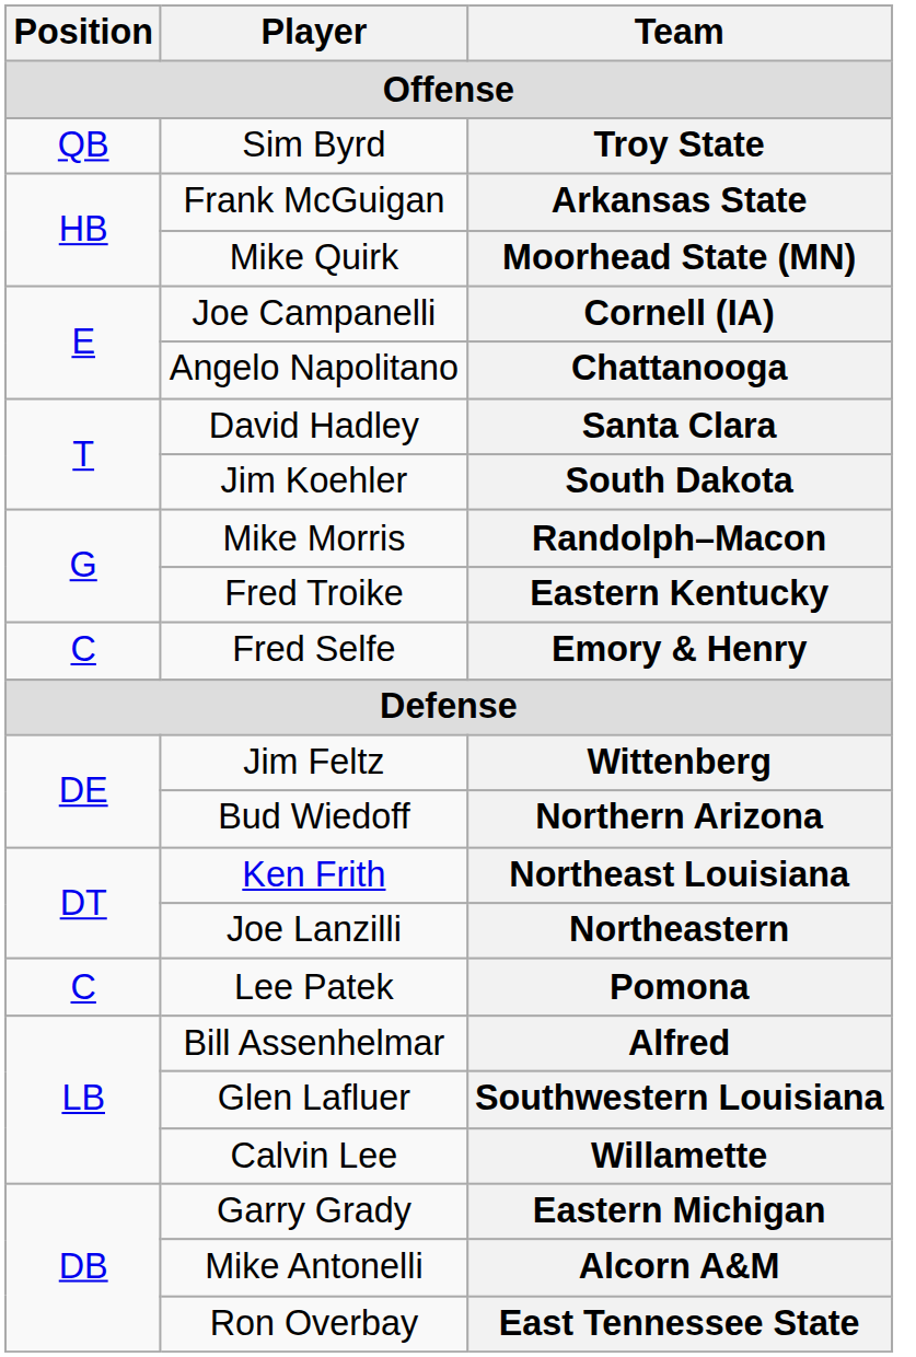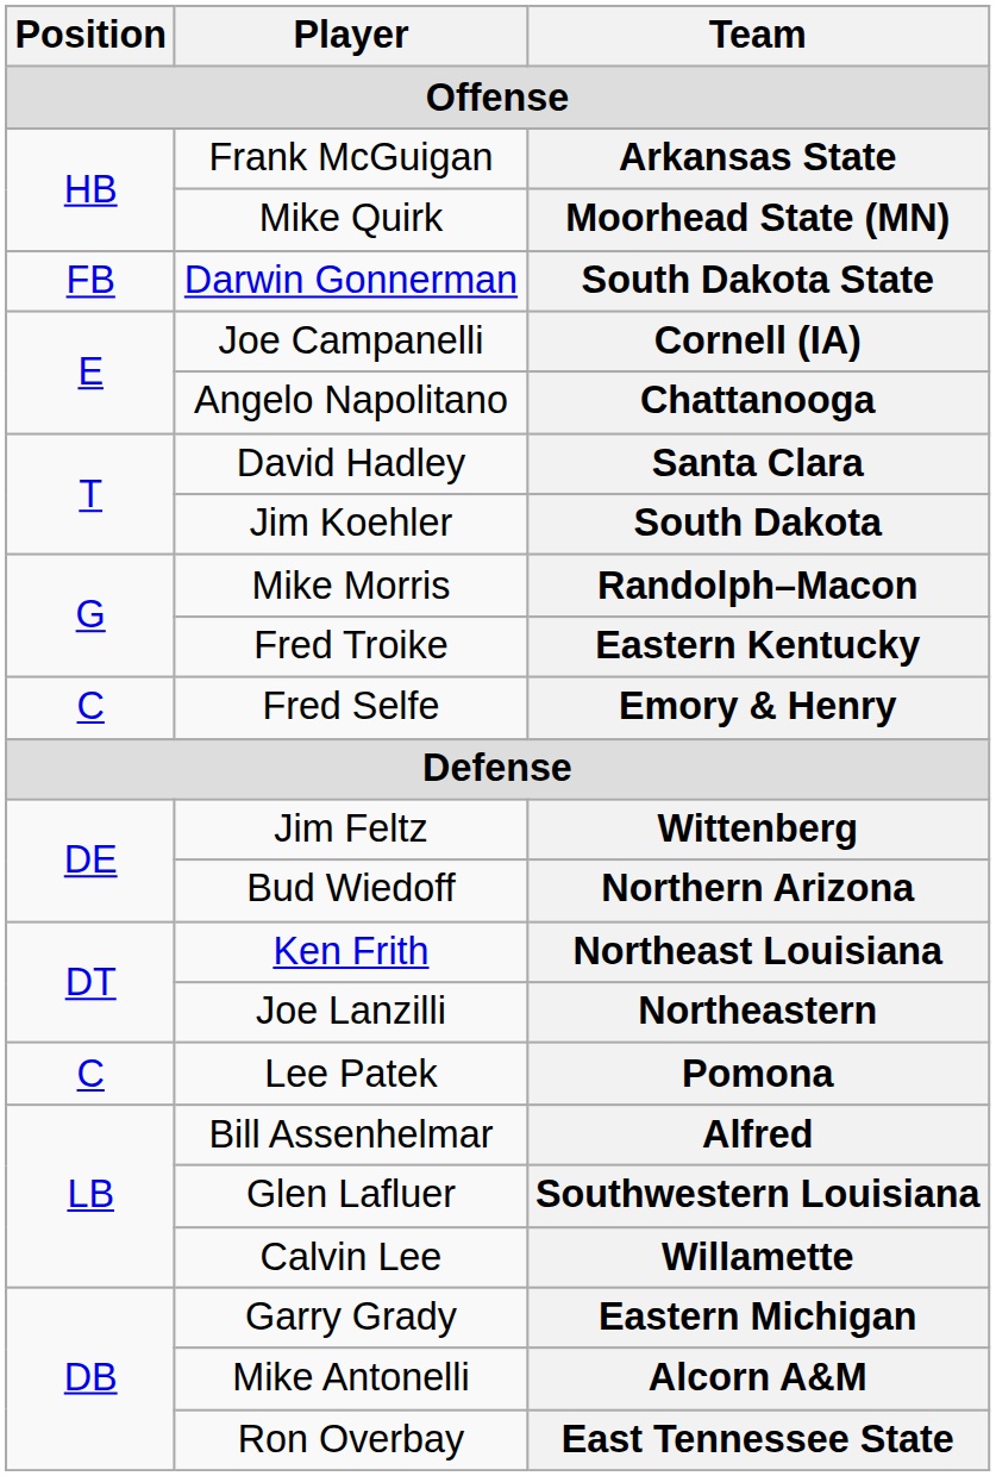- row: QB | Sim Byrd | Troy State
+ row: FB | Darwin Gonnerman | South Dakota State
